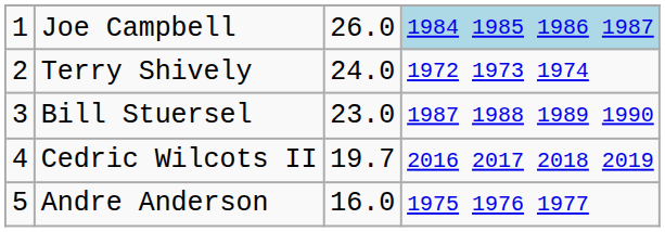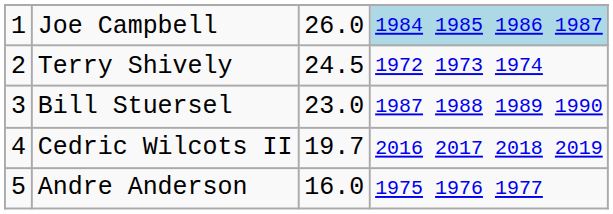Terry Shively | column 3: 24.0 -> 24.5
